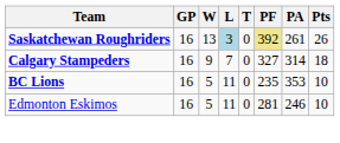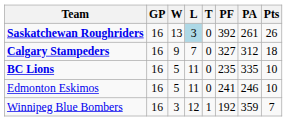Saskatchewan Roughriders | PF: khaki background -> no background
Calgary Stampeders | PA: 314 -> 312
BC Lions | PA: 353 -> 335
Edmonton Eskimos | PF: 281 -> 241
+ row: Winnipeg Blue Bombers | 16 | 3 | 12 | 1 | 192 | 359 | 7
